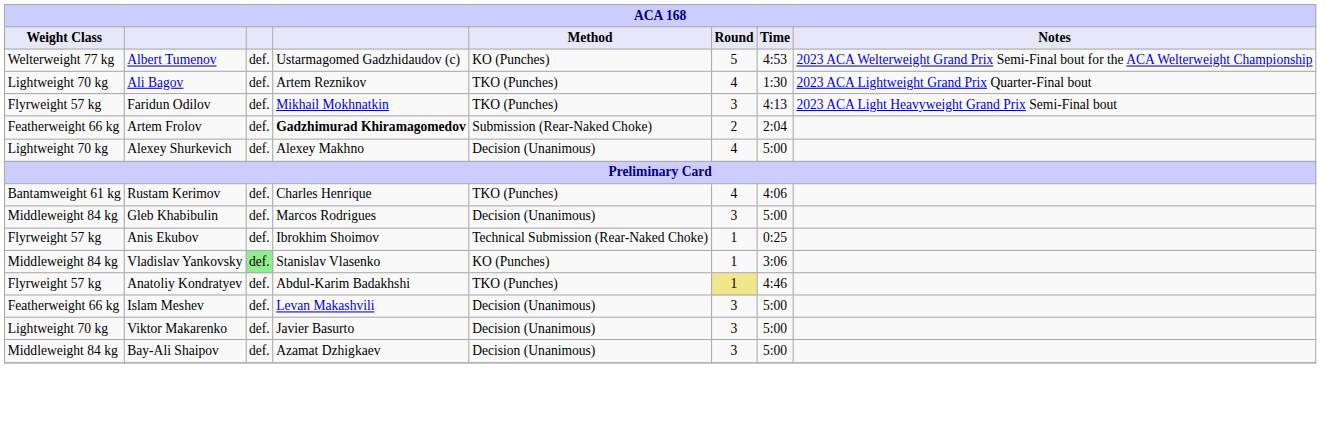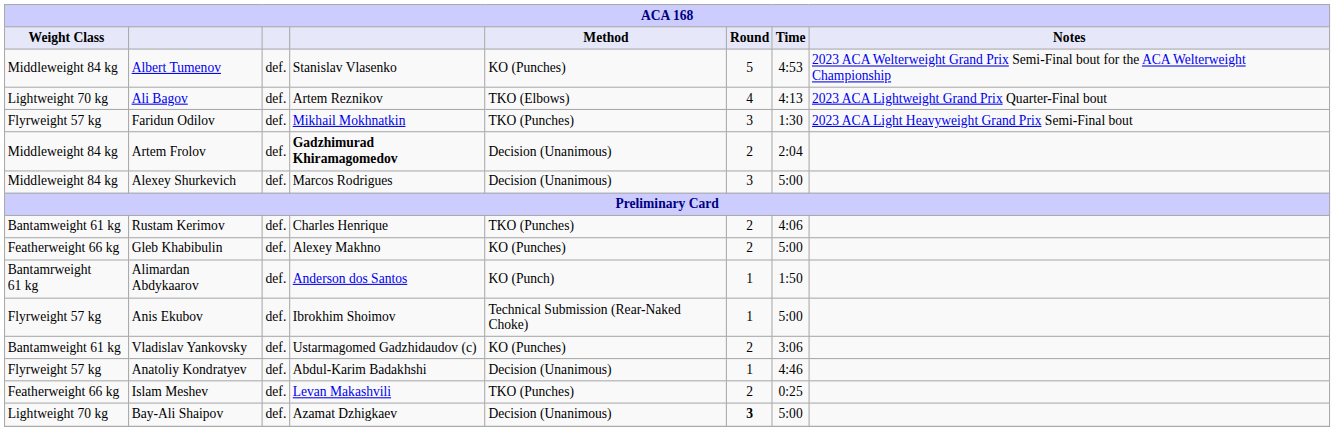Albert Tumenov | Weight Class: Welterweight 77 kg -> Middleweight 84 kg
Albert Tumenov | column 4: Ustarmagomed Gadzhidaudov (c) -> Stanislav Vlasenko
Ali Bagov | Method: TKO (Punches) -> TKO (Elbows)
Ali Bagov | Time: 1:30 -> 4:13
Faridun Odilov | Time: 4:13 -> 1:30
Artem Frolov | Weight Class: Featherweight 66 kg -> Middleweight 84 kg
Artem Frolov | Method: Submission (Rear-Naked Choke) -> Decision (Unanimous)
Alexey Shurkevich | Weight Class: Lightweight 70 kg -> Middleweight 84 kg
Alexey Shurkevich | column 4: Alexey Makhno -> Marcos Rodrigues
Alexey Shurkevich | Round: 4 -> 3
Rustam Kerimov | Round: 4 -> 2
Gleb Khabibulin | Weight Class: Middleweight 84 kg -> Featherweight 66 kg
Gleb Khabibulin | column 4: Marcos Rodrigues -> Alexey Makhno
Gleb Khabibulin | Method: Decision (Unanimous) -> KO (Punches)
Gleb Khabibulin | Round: 3 -> 2
+ row: Bantamrweight 61 kg | Alimardan Abdykaarov | def. | Anderson dos Santos | KO (Punch) | 1 | 1:50
Anis Ekubov | Time: 0:25 -> 5:00
Vladislav Yankovsky | Weight Class: Middleweight 84 kg -> Bantamweight 61 kg
Vladislav Yankovsky | column 3: lightgreen background -> no background
Vladislav Yankovsky | column 4: Stanislav Vlasenko -> Ustarmagomed Gadzhidaudov (c)
Vladislav Yankovsky | Round: 1 -> 2
Anatoliy Kondratyev | Method: TKO (Punches) -> Decision (Unanimous)
Anatoliy Kondratyev | Round: khaki background -> no background
Islam Meshev | Method: Decision (Unanimous) -> TKO (Punches)
Islam Meshev | Round: 3 -> 2
Islam Meshev | Time: 5:00 -> 0:25
- row: Lightweight 70 kg | Viktor Makarenko | def. | Javier Basurto | Decision (Unanimous) | 3 | 5:00
Bay-Ali Shaipov | Weight Class: Middleweight 84 kg -> Lightweight 70 kg
Bay-Ali Shaipov | Round: normal -> bold
